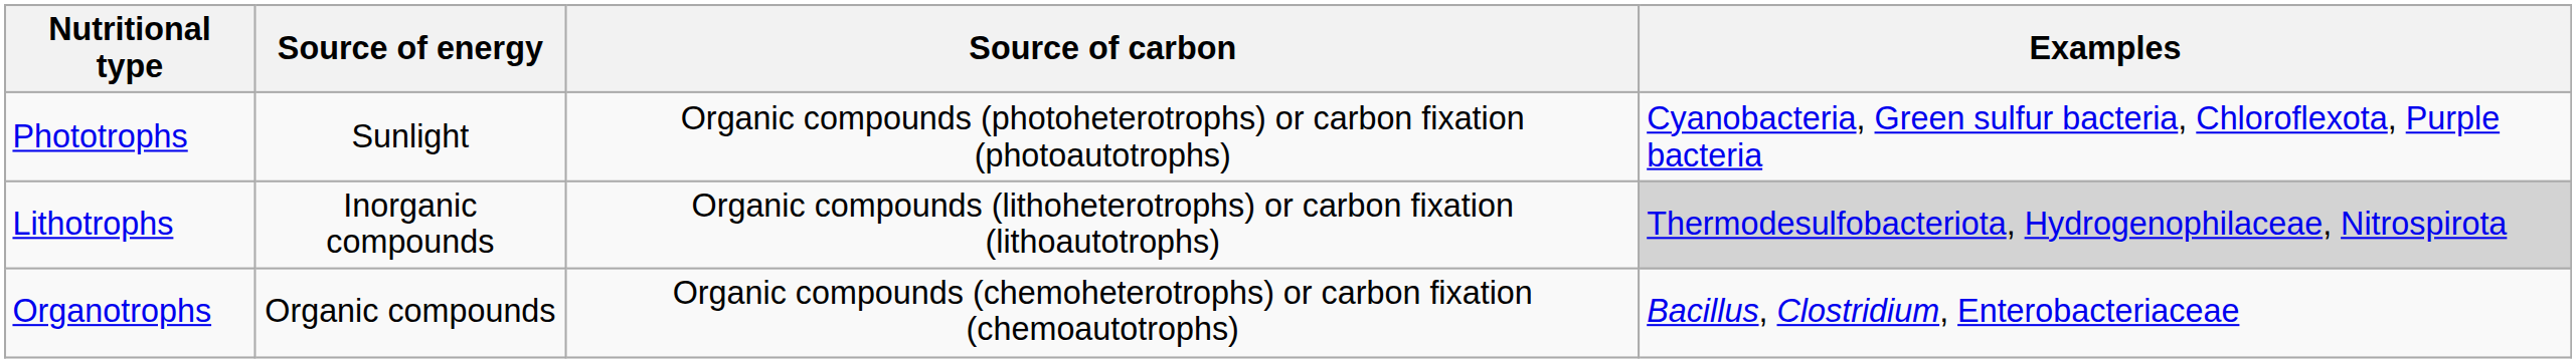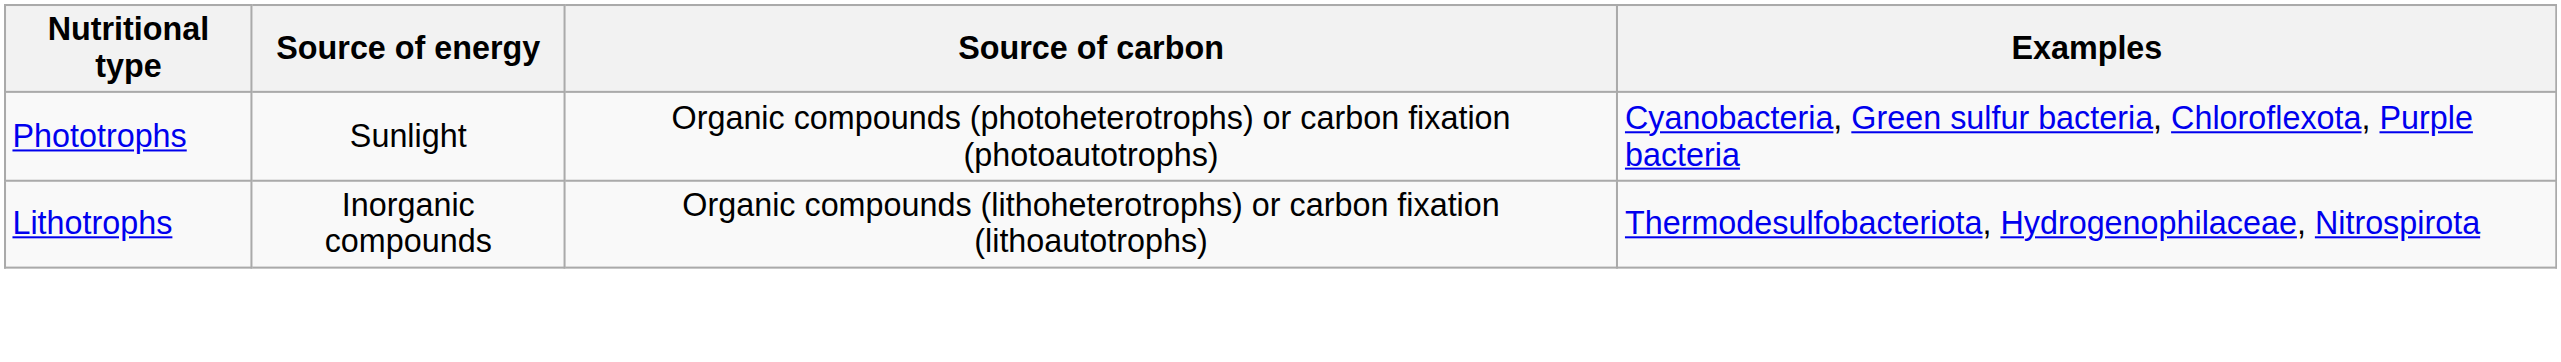Lithotrophs | Examples: lightgrey background -> no background
- row: Organotrophs | Organic compounds | Organic compounds (chemoheterotrophs) or carbon fixation (chemoautotrophs) | Bacillus, Clostridium, Enterobacteriaceae
